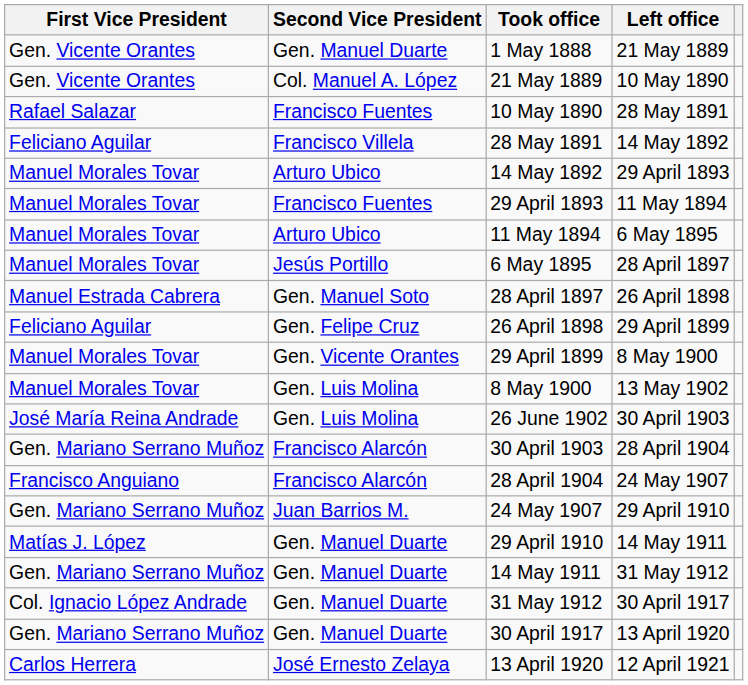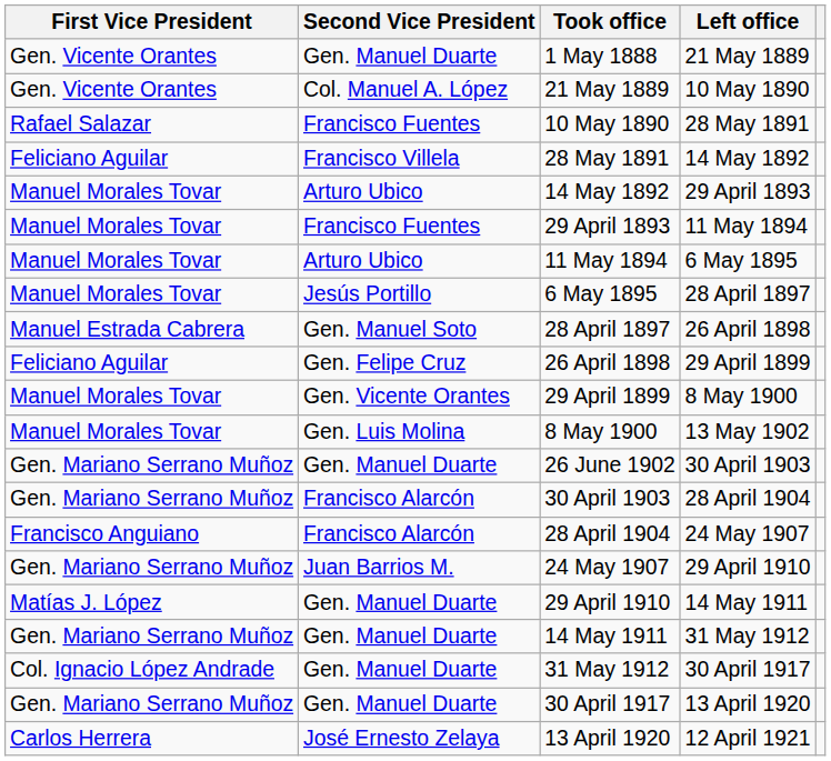26 June 1902 | First Vice President: José María Reina Andrade -> Gen. Mariano Serrano Muñoz
26 June 1902 | Second Vice President: Gen. Luis Molina -> Gen. Manuel Duarte
